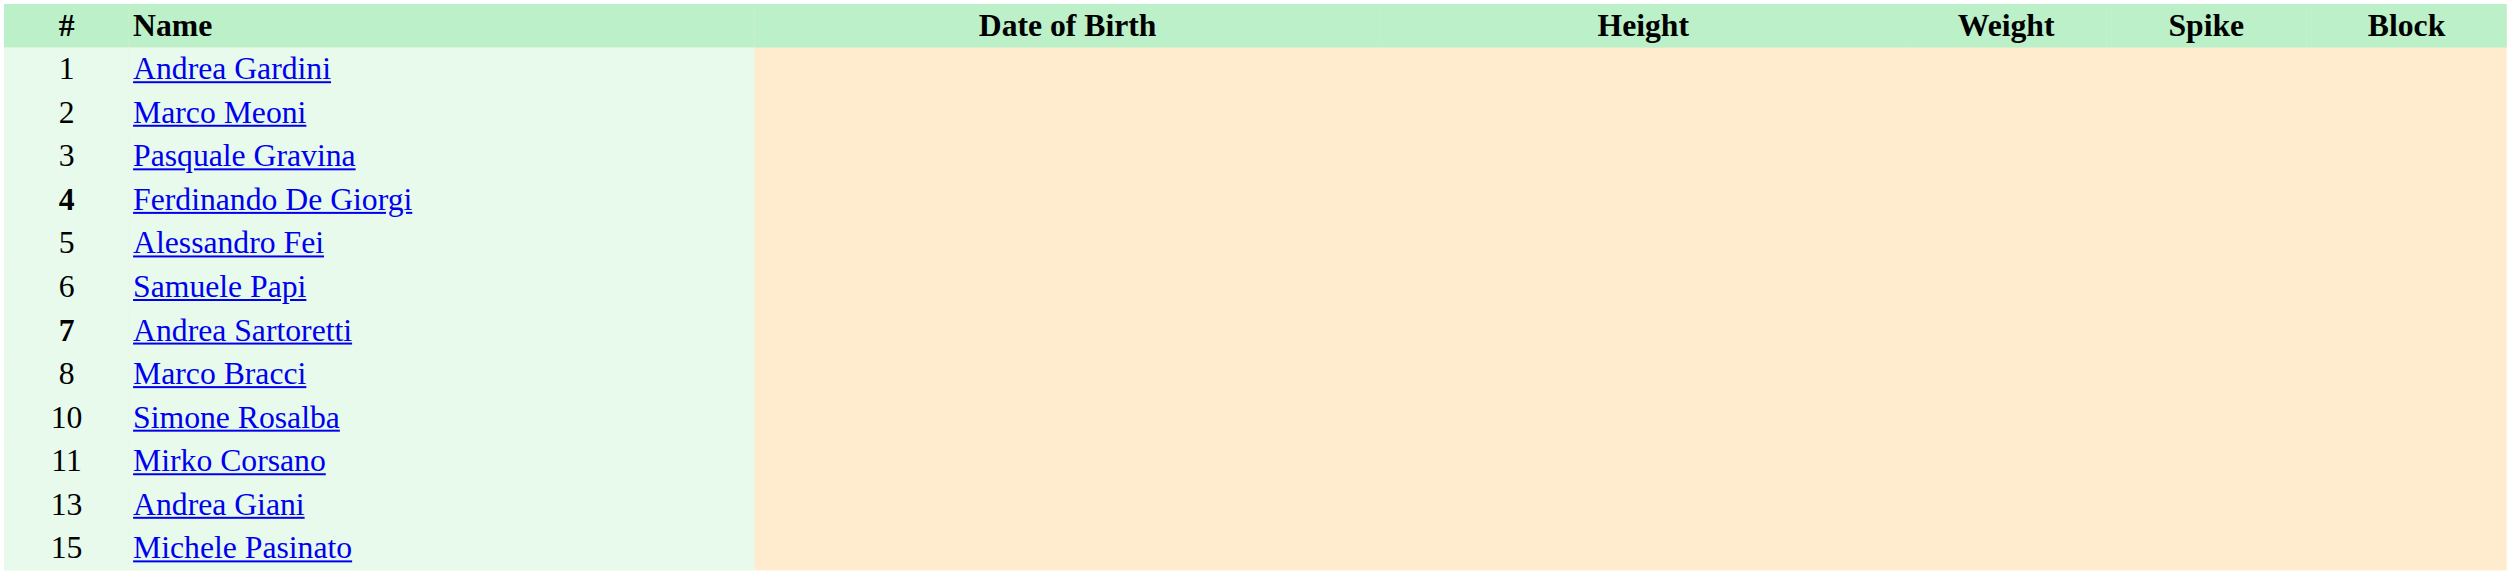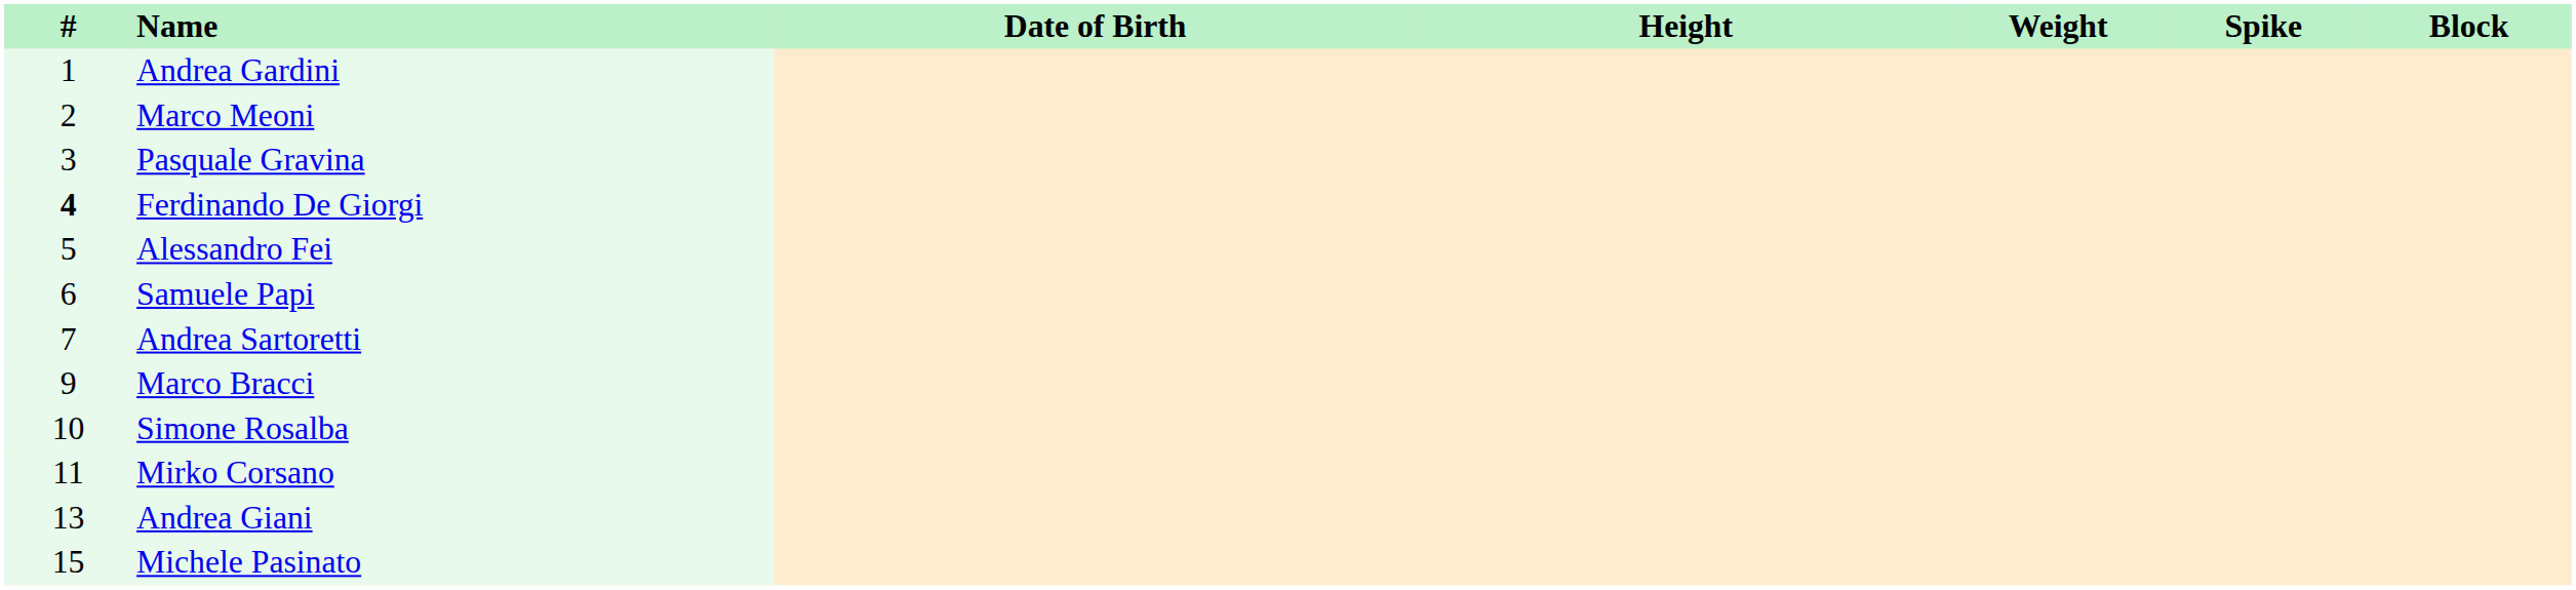Andrea Sartoretti | #: bold -> normal
Marco Bracci | #: 8 -> 9
